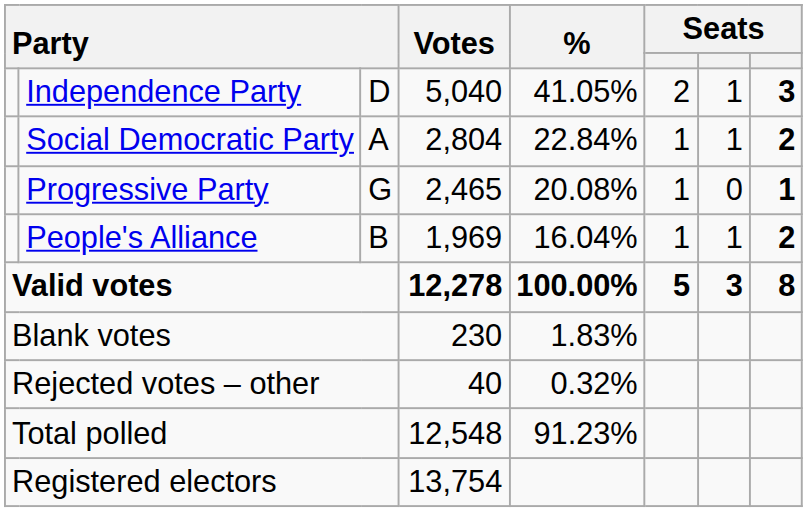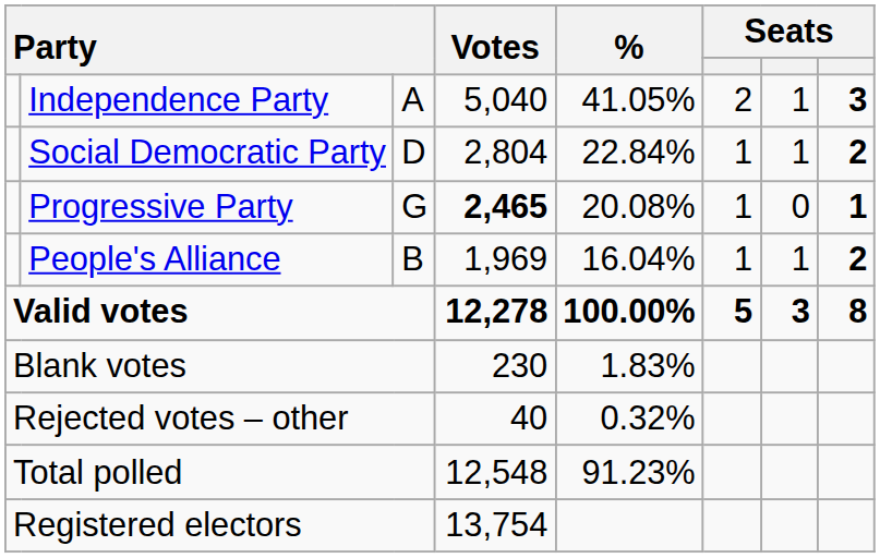Independence Party | column 3: D -> A
Social Democratic Party | column 3: A -> D
Progressive Party | Votes: normal -> bold
